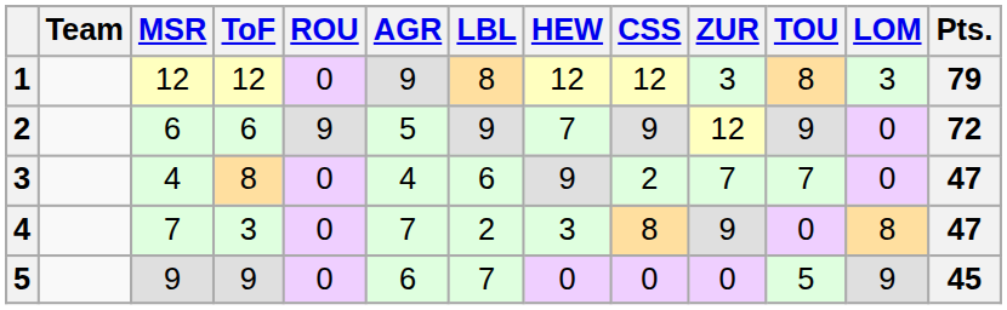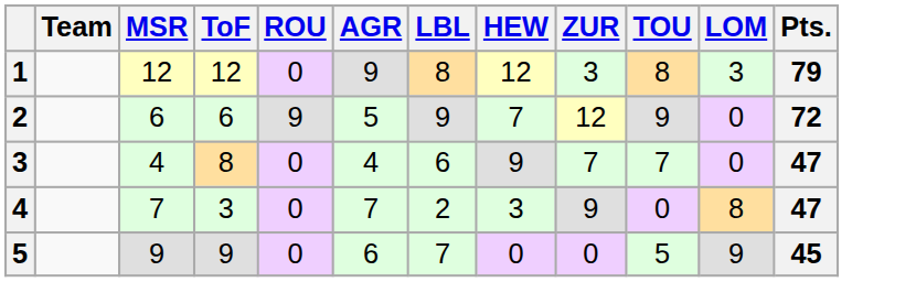- column: CSS | 12 | 9 | 2 | 8 | 0
